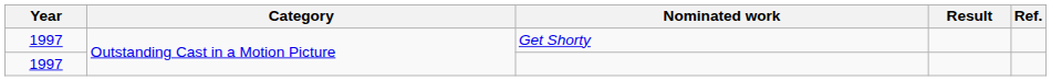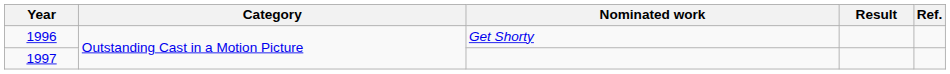Get Shorty | Year: 1997 -> 1996
